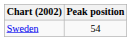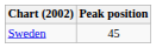Sweden | Peak position: 54 -> 45
